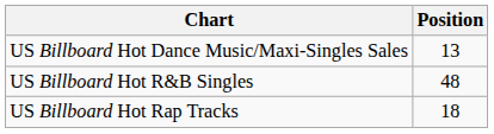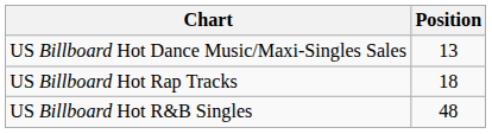rows swapped: US Billboard Hot Rap Tracks <-> US Billboard Hot R&B Singles
